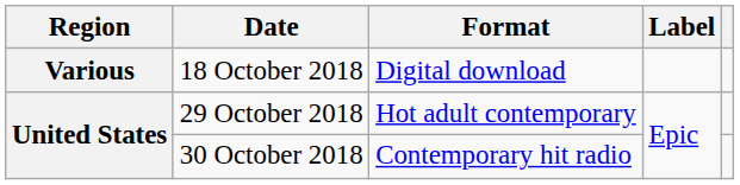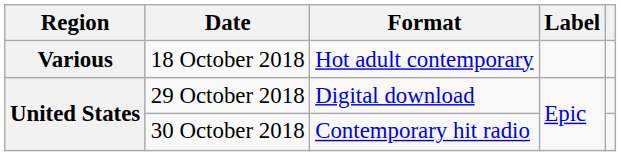18 October 2018 | Format: Digital download -> Hot adult contemporary
29 October 2018 | Format: Hot adult contemporary -> Digital download
